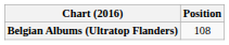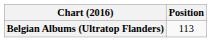Belgian Albums (Ultratop Flanders) | Position: 108 -> 113
